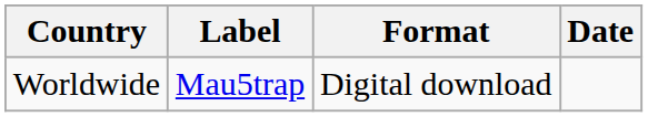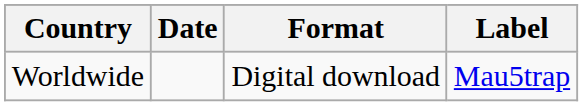columns swapped: Date <-> Label
